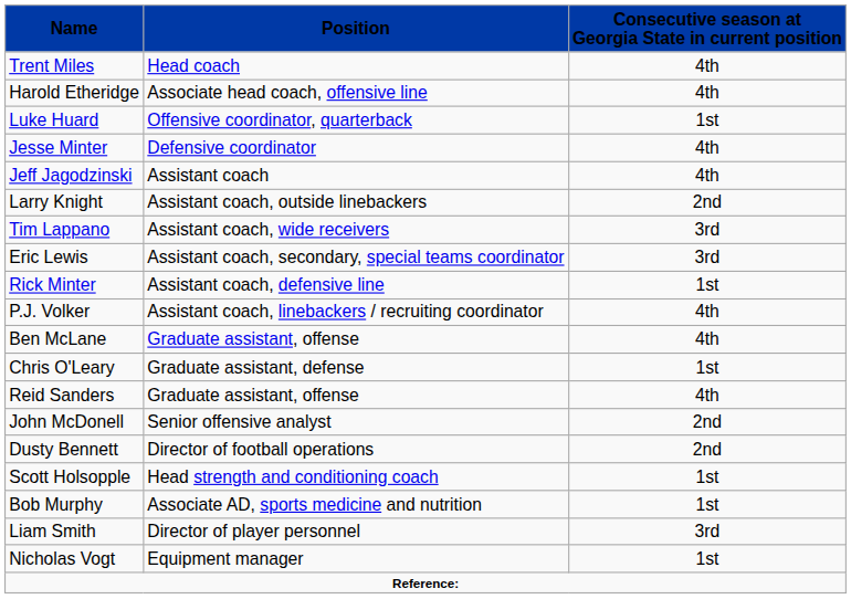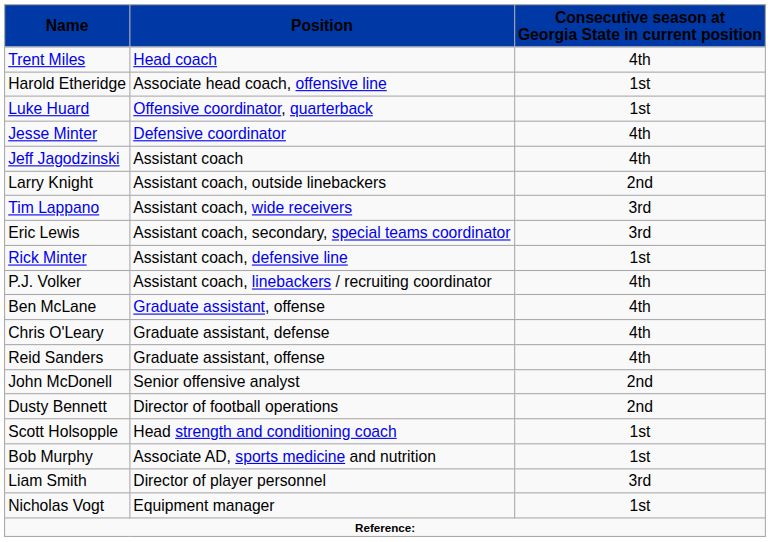Harold Etheridge | Consecutive season at Georgia State in current position: 4th -> 1st
Chris O'Leary | Consecutive season at Georgia State in current position: 1st -> 4th
